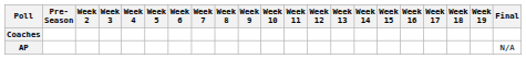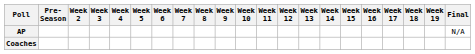rows swapped: AP <-> Coaches
